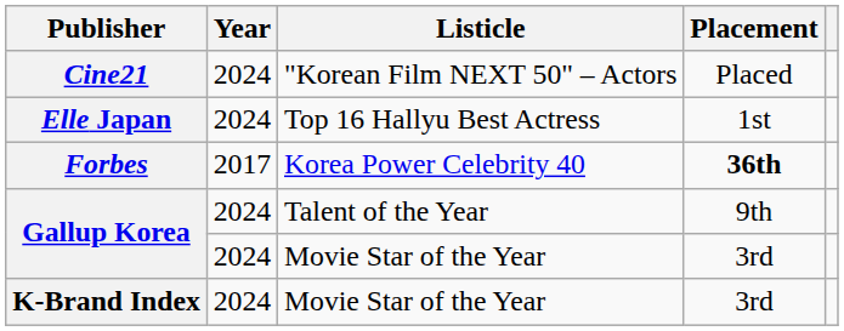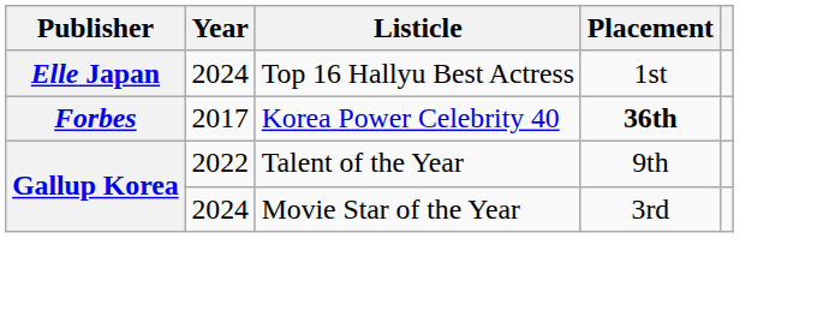- row: Cine21 | 2024 | "Korean Film NEXT 50" – Actors | Placed
Gallup Korea / Talent of the Year | Year: 2024 -> 2022
- row: K-Brand Index | 2024 | Movie Star of the Year | 3rd
